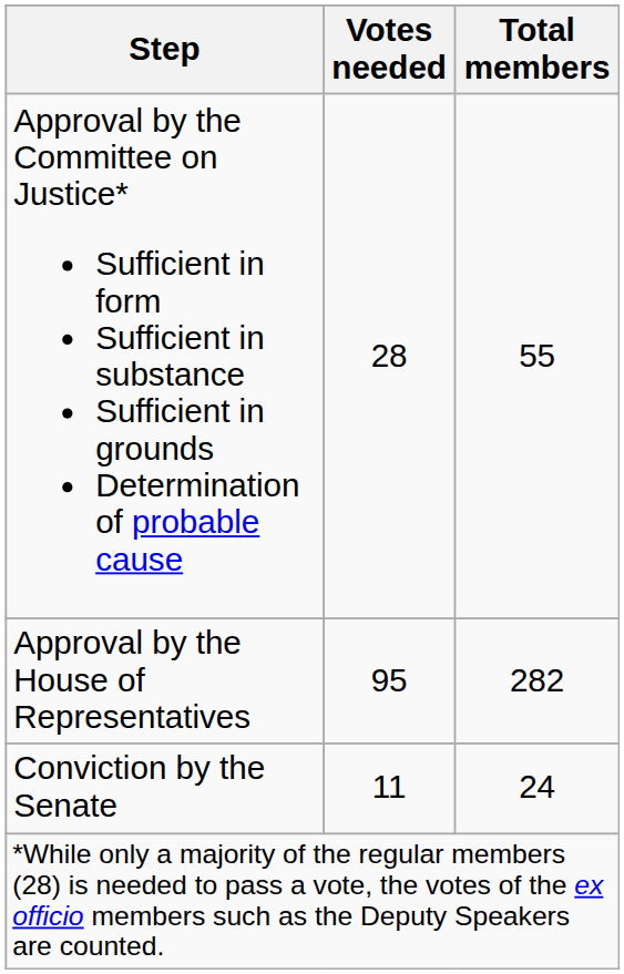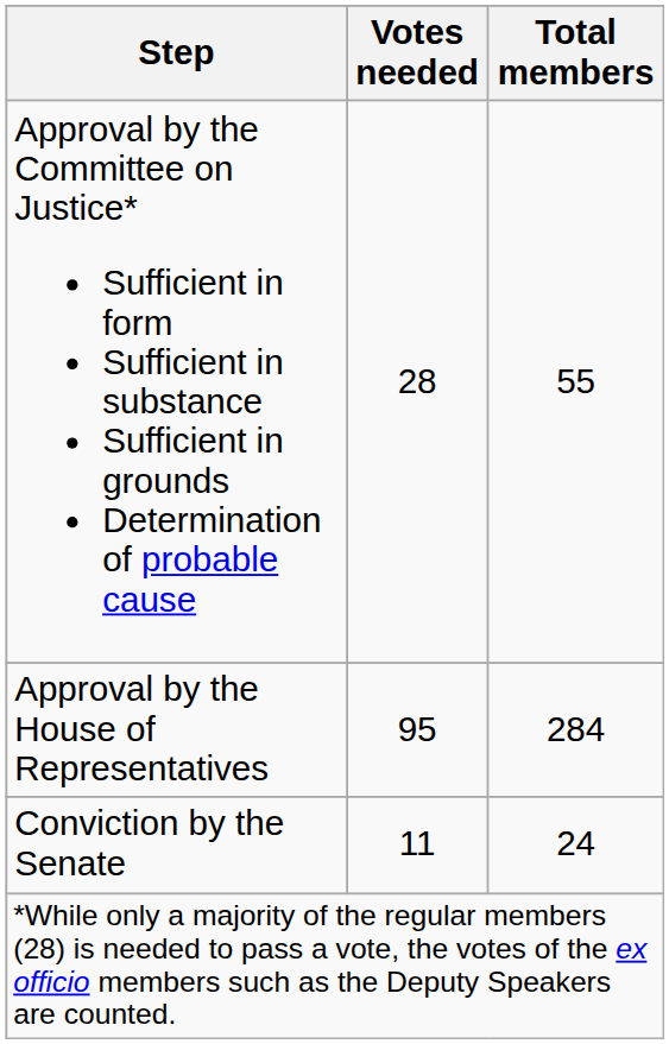Approval by the House of Representatives | Total members: 282 -> 284
